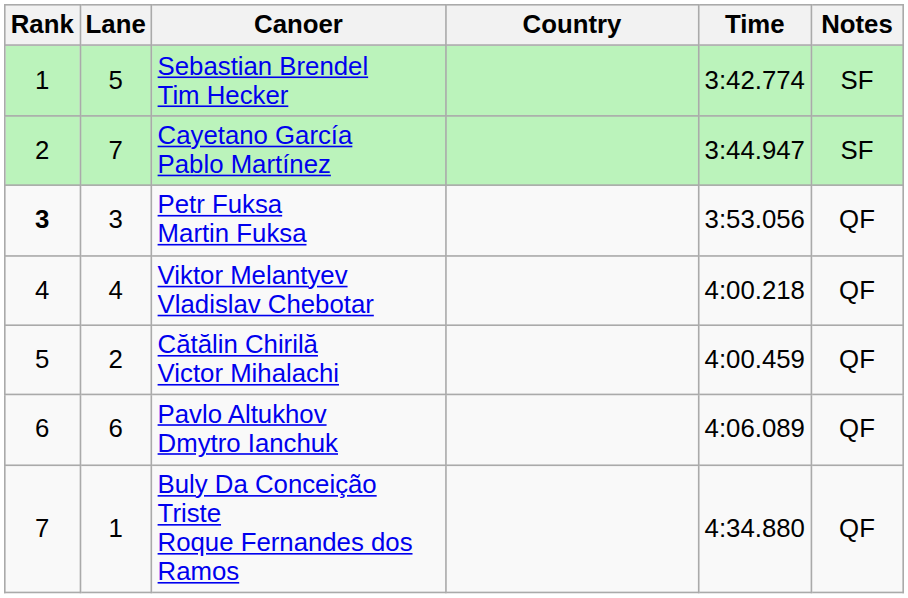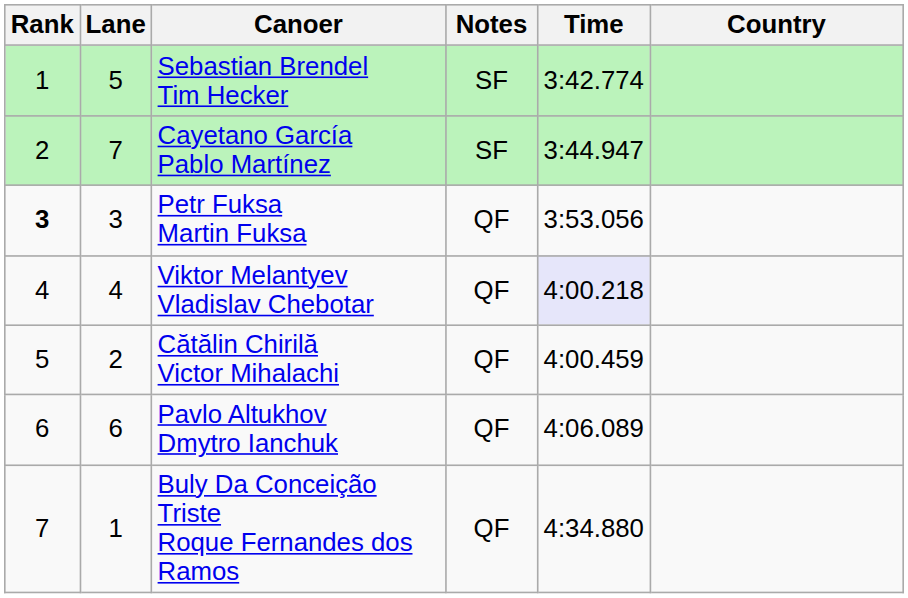columns swapped: Country <-> Notes
Viktor Melantyev Vladislav Chebotar | Time: no background -> lavender background
